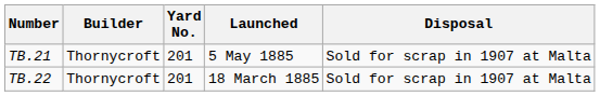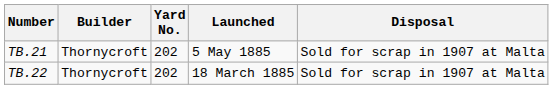TB.21 | Yard No.: 201 -> 202
TB.22 | Yard No.: 201 -> 202
